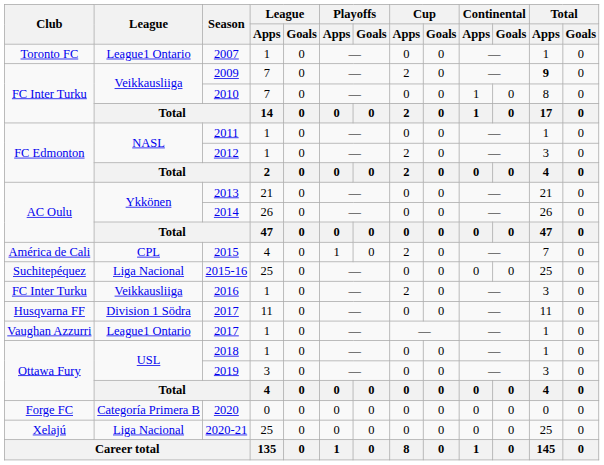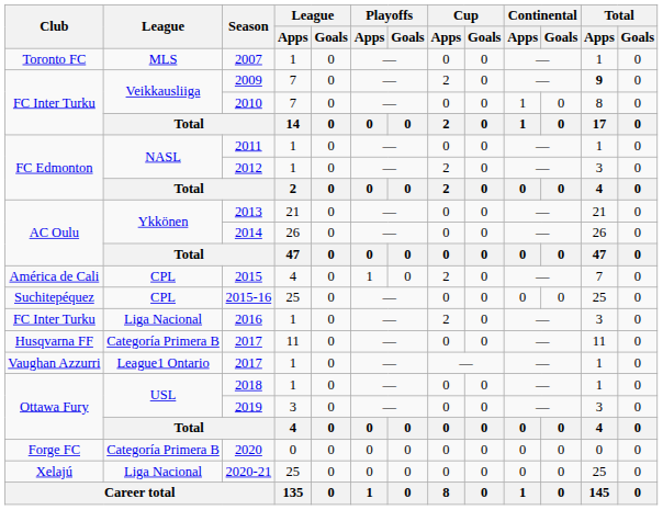2007 | League: League1 Ontario -> MLS
2015-16 | League: Liga Nacional -> CPL
2016 | League: Veikkausliiga -> Liga Nacional
Husqvarna FF / 2017 | League: Division 1 Södra -> Categoría Primera B
